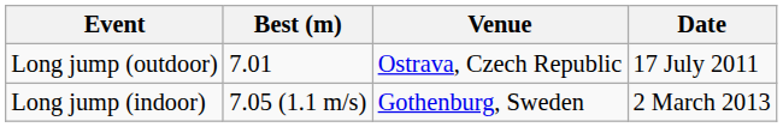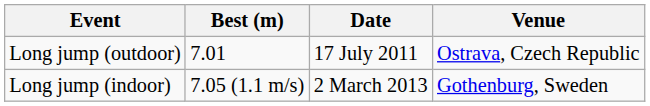columns swapped: Venue <-> Date
